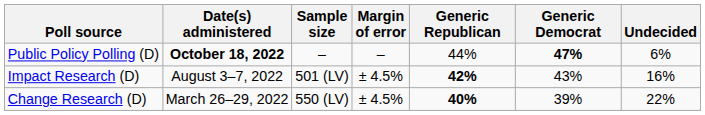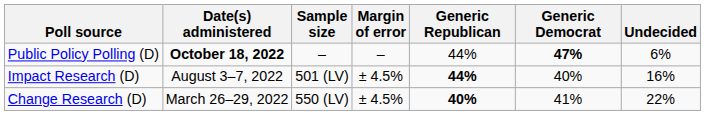Impact Research (D) | Generic Republican: 42% -> 44%
Impact Research (D) | Generic Democrat: 43% -> 40%
Change Research (D) | Generic Democrat: 39% -> 41%
